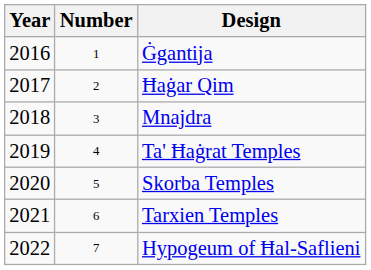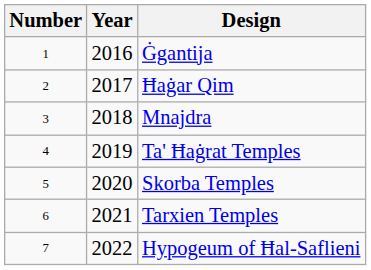columns swapped: Year <-> Number
